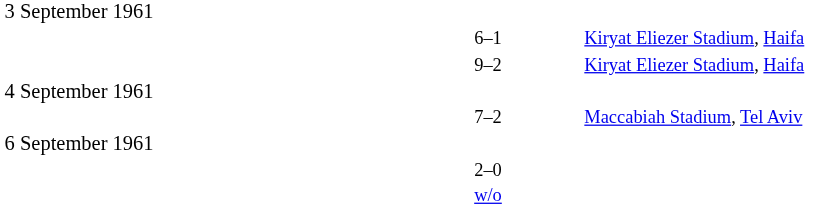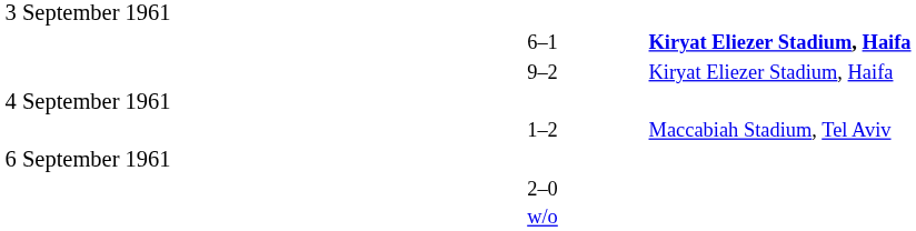6–1 | column 4: normal -> bold
+ row: 1–2 | Maccabiah Stadium, Tel Aviv
- row: 7–2 | Maccabiah Stadium, Tel Aviv
